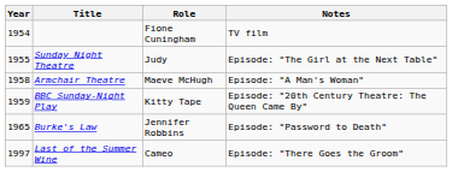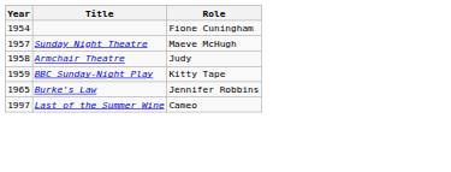- column: Notes | TV film | Episode: "The Girl at the Next Table" | Episode: "A Man's Woman" | Episode: "20th Century Theatre: The Queen Came By" | Episode: "Password to Death" | Episode: "There Goes the Groom"
Sunday Night Theatre | Year: 1955 -> 1957
Sunday Night Theatre | Role: Judy -> Maeve McHugh
Armchair Theatre | Role: Maeve McHugh -> Judy
